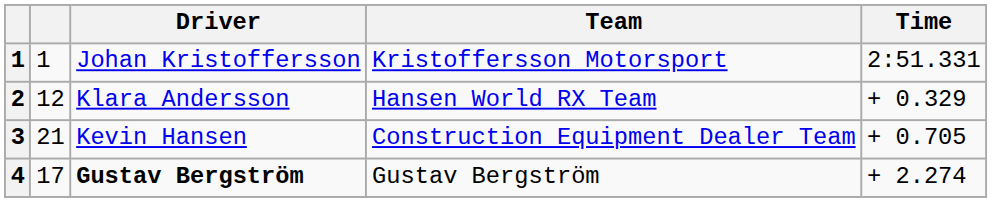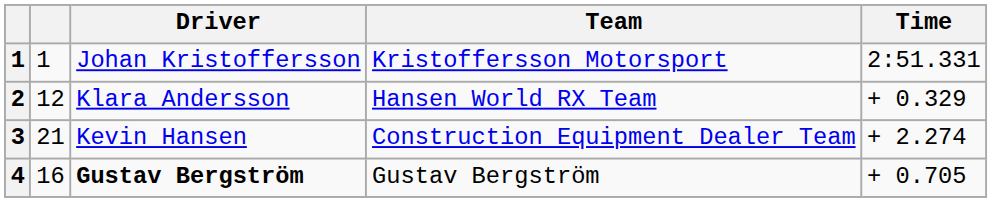3 | Time: + 0.705 -> + 2.274
4 | column 2: 17 -> 16
4 | Time: + 2.274 -> + 0.705
